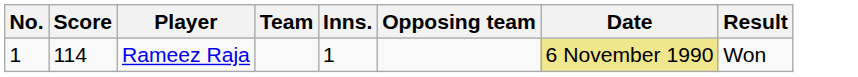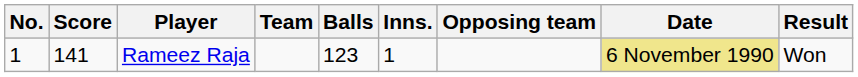+ column: Balls | 123
Rameez Raja | Score: 114 -> 141
